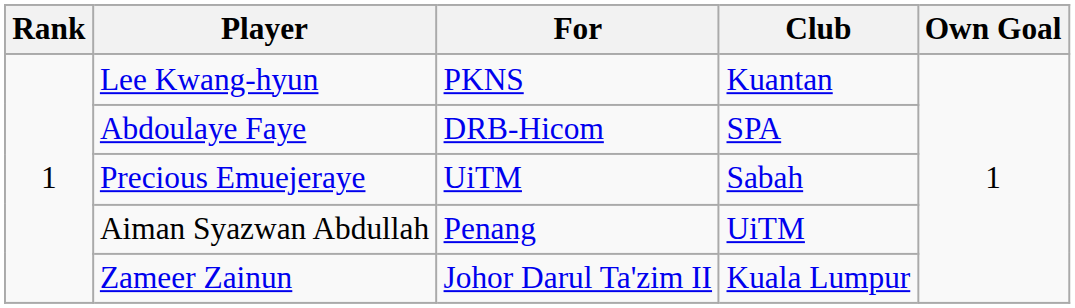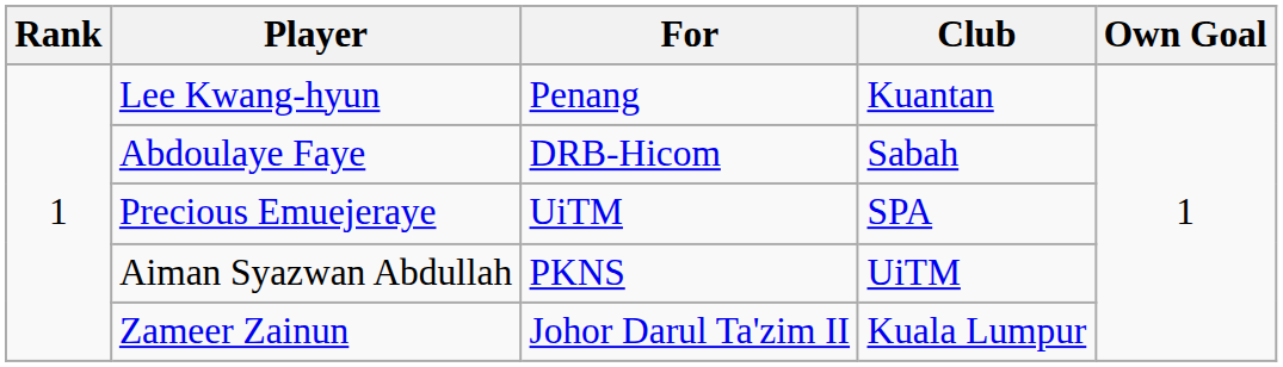Lee Kwang-hyun | For: PKNS -> Penang
Abdoulaye Faye | Club: SPA -> Sabah
Precious Emuejeraye | Club: Sabah -> SPA
Aiman Syazwan Abdullah | For: Penang -> PKNS
